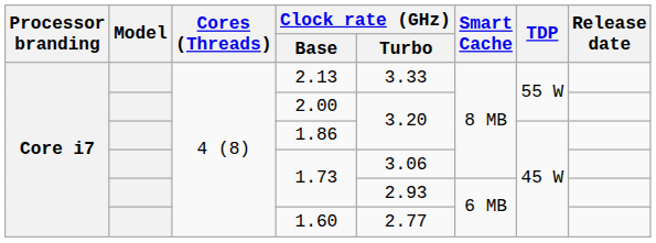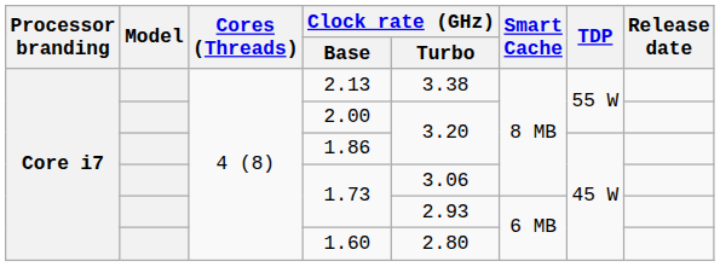2.13 | Clock rate (GHz) / Turbo: 3.33 -> 3.38
1.60 | Clock rate (GHz) / Turbo: 2.77 -> 2.80
